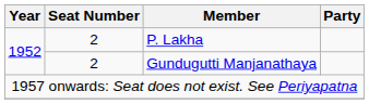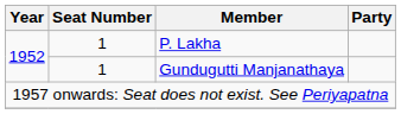P. Lakha | Seat Number: 2 -> 1
Gundugutti Manjanathaya | Seat Number: 2 -> 1
